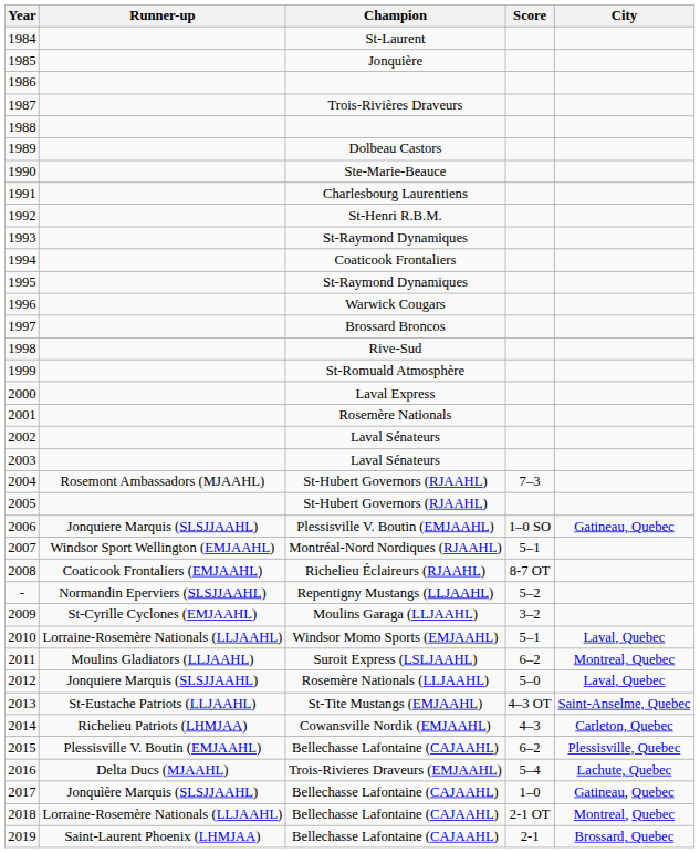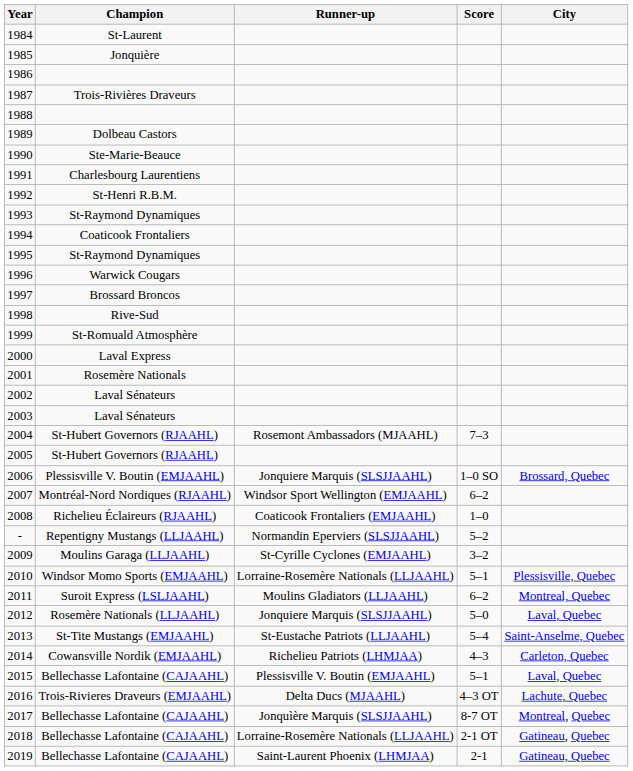columns swapped: Champion <-> Runner-up
2006 | City: Gatineau, Quebec -> Brossard, Quebec
2007 | Score: 5–1 -> 6–2
2008 | Score: 8-7 OT -> 1–0
2010 | City: Laval, Quebec -> Plessisville, Quebec
2013 | Score: 4–3 OT -> 5–4
2015 | Score: 6–2 -> 5–1
2015 | City: Plessisville, Quebec -> Laval, Quebec
2016 | Score: 5–4 -> 4–3 OT
2017 | Score: 1–0 -> 8-7 OT
2017 | City: Gatineau, Quebec -> Montreal, Quebec
2018 | City: Montreal, Quebec -> Gatineau, Quebec
2019 | City: Brossard, Quebec -> Gatineau, Quebec
